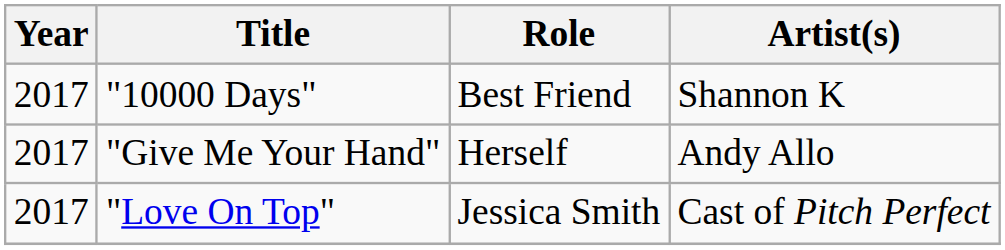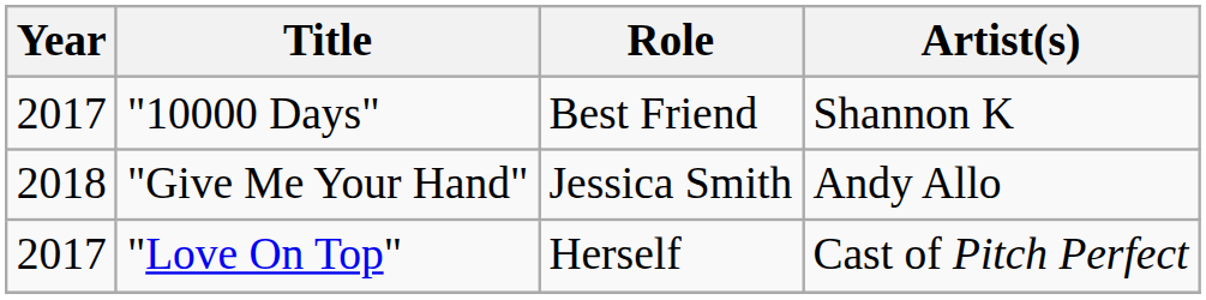"Give Me Your Hand" | Year: 2017 -> 2018
"Give Me Your Hand" | Role: Herself -> Jessica Smith
"Love On Top" | Role: Jessica Smith -> Herself
